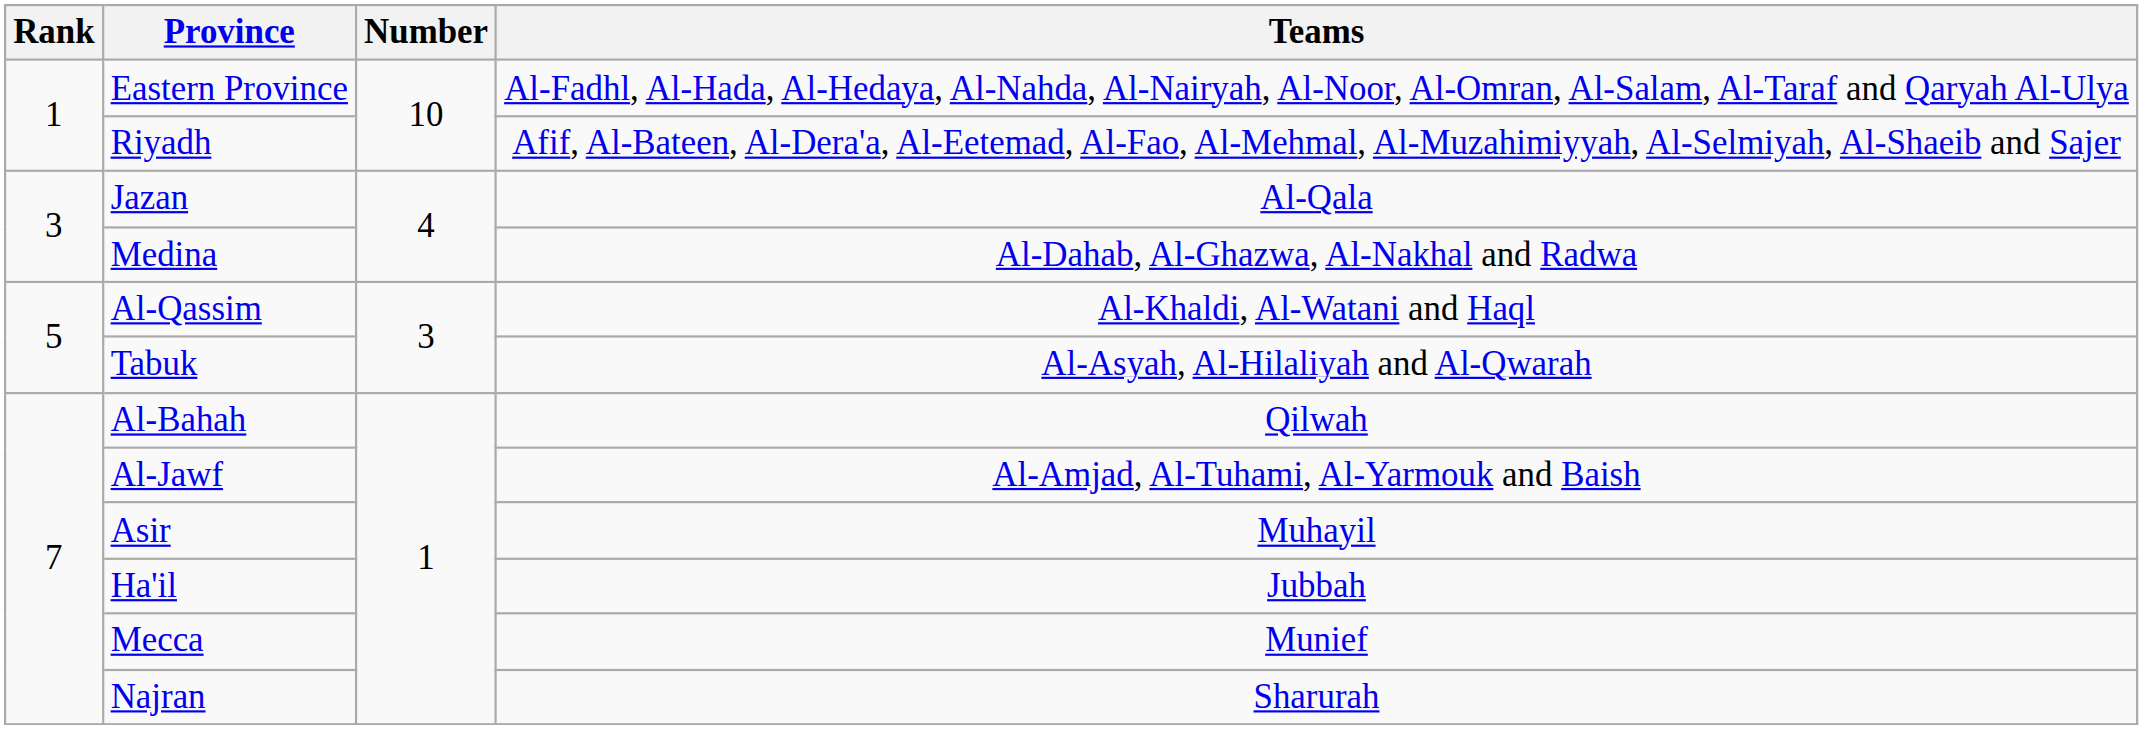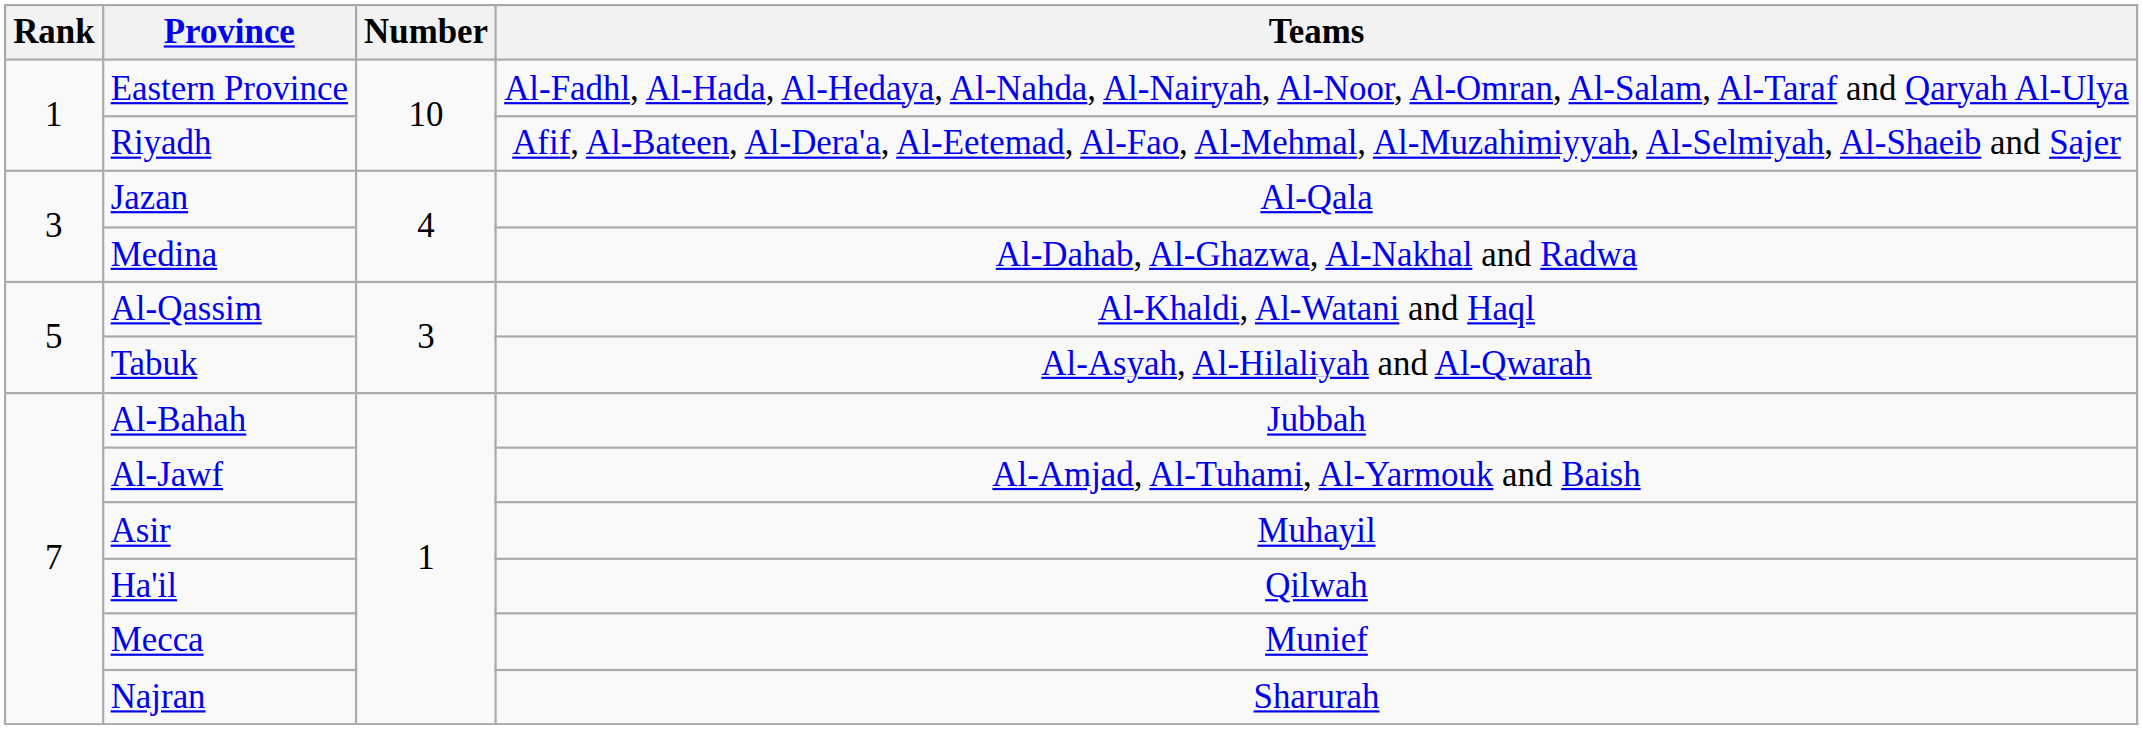Al-Bahah | Teams: Qilwah -> Jubbah
Ha'il | Teams: Jubbah -> Qilwah
